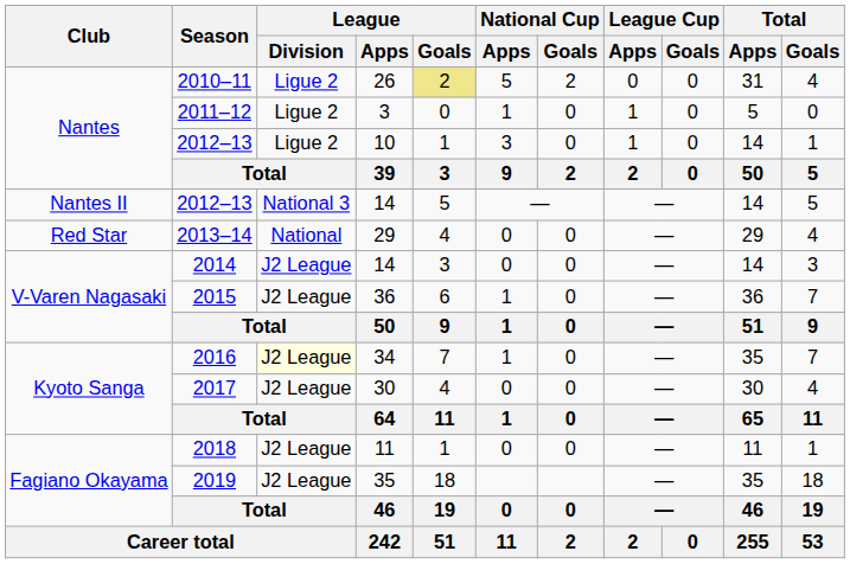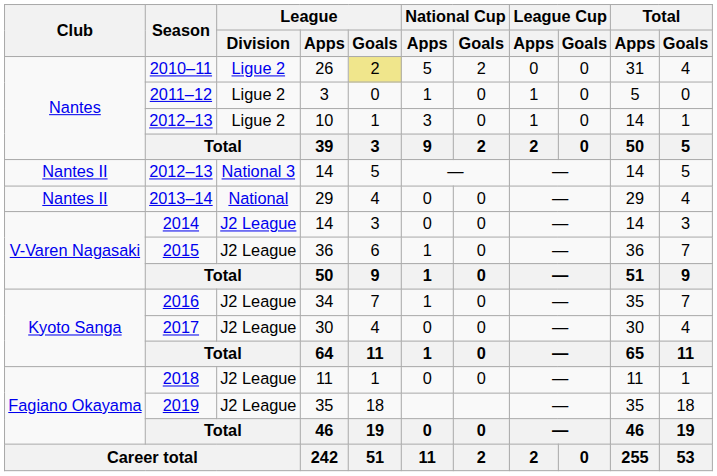2013–14 | Club: Red Star -> Nantes II
2016 | League / Division: lightyellow background -> no background
